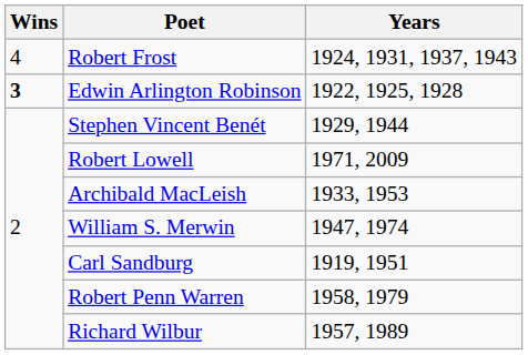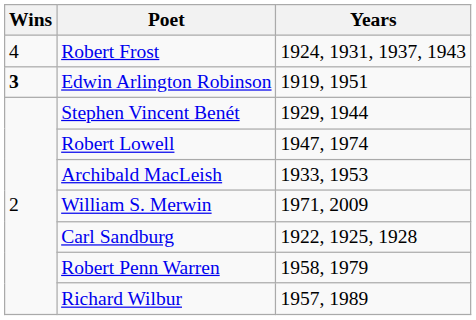Edwin Arlington Robinson | Years: 1922, 1925, 1928 -> 1919, 1951
Robert Lowell | Years: 1971, 2009 -> 1947, 1974
William S. Merwin | Years: 1947, 1974 -> 1971, 2009
Carl Sandburg | Years: 1919, 1951 -> 1922, 1925, 1928
